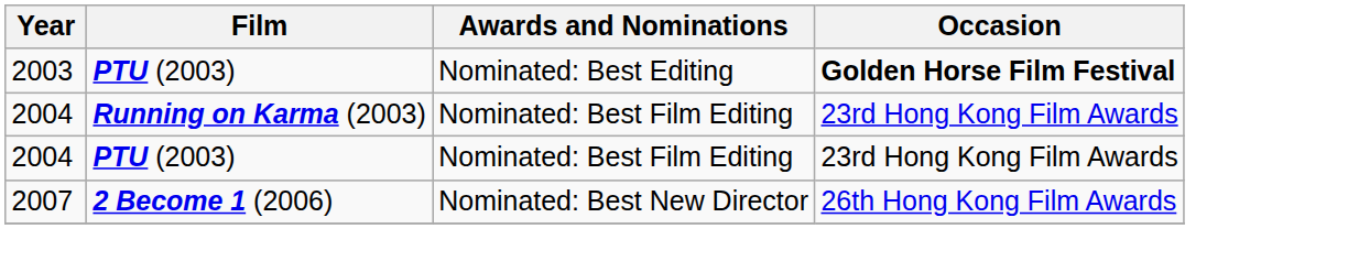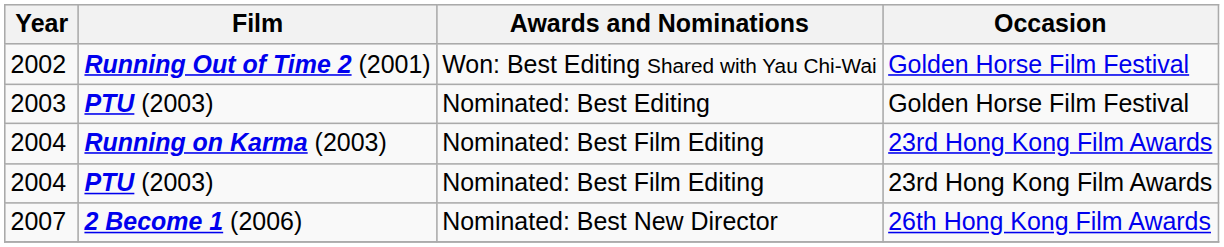+ row: 2002 | Running Out of Time 2 (2001) | Won: Best Editing Shared with Yau Chi-Wai | Golden Horse Film Festival
2003 | Occasion: bold -> normal
